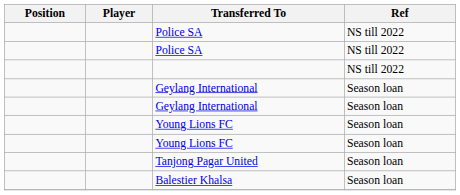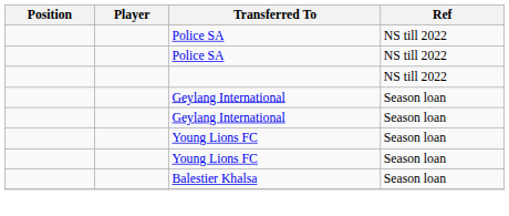- row: Tanjong Pagar United | Season loan
